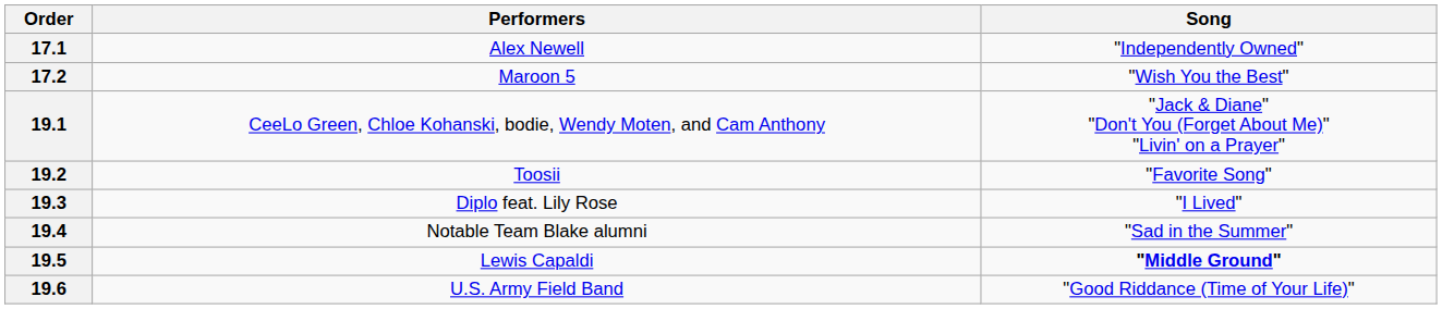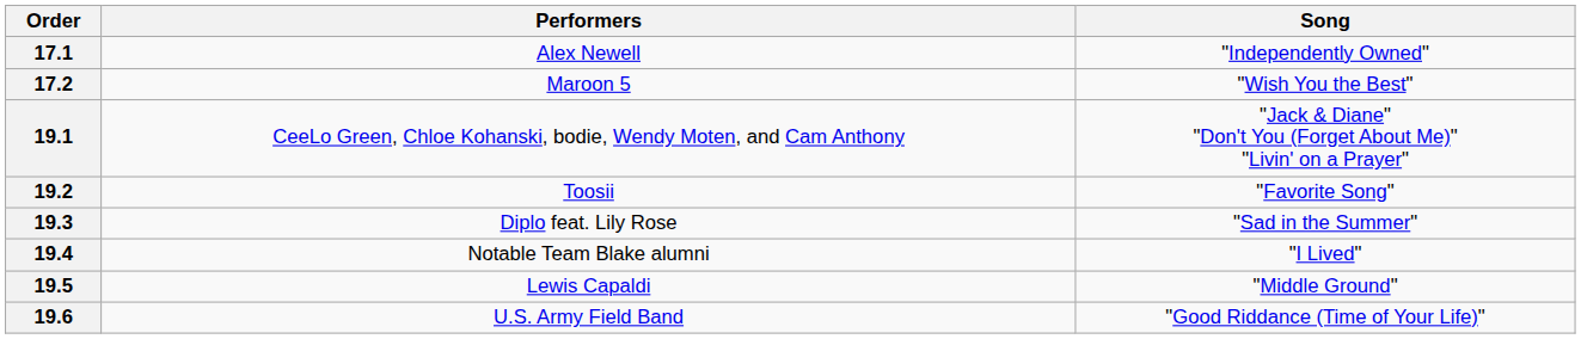19.3 | Song: "I Lived" -> "Sad in the Summer"
19.4 | Song: "Sad in the Summer" -> "I Lived"
19.5 | Song: bold -> normal
